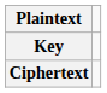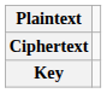rows swapped: Key <-> Ciphertext
